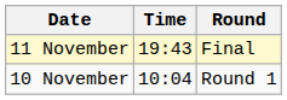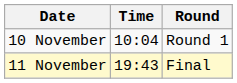rows swapped: 10 November <-> 11 November
